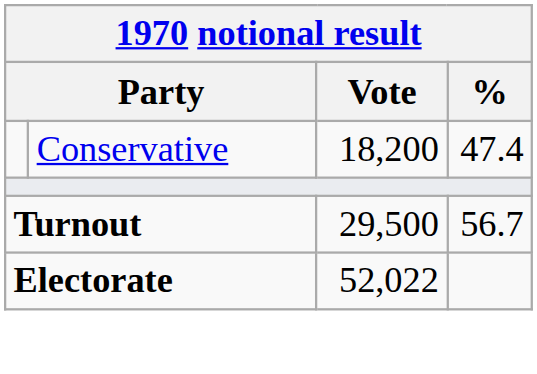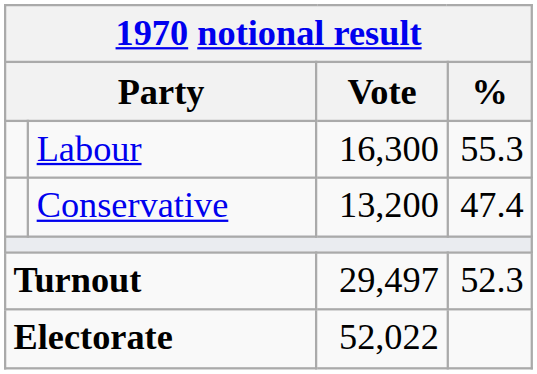+ row: Labour | 16,300 | 55.3
Conservative | Vote: 18,200 -> 13,200
Turnout | Vote: 29,500 -> 29,497
Turnout | %: 56.7 -> 52.3
